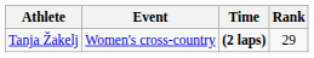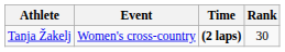Tanja Žakelj | Rank: 29 -> 30
